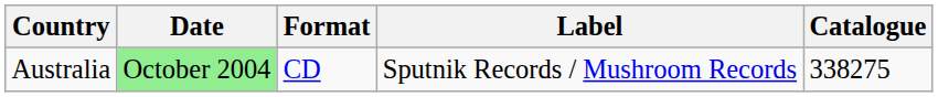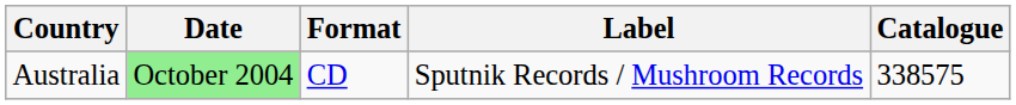Australia | Catalogue: 338275 -> 338575
